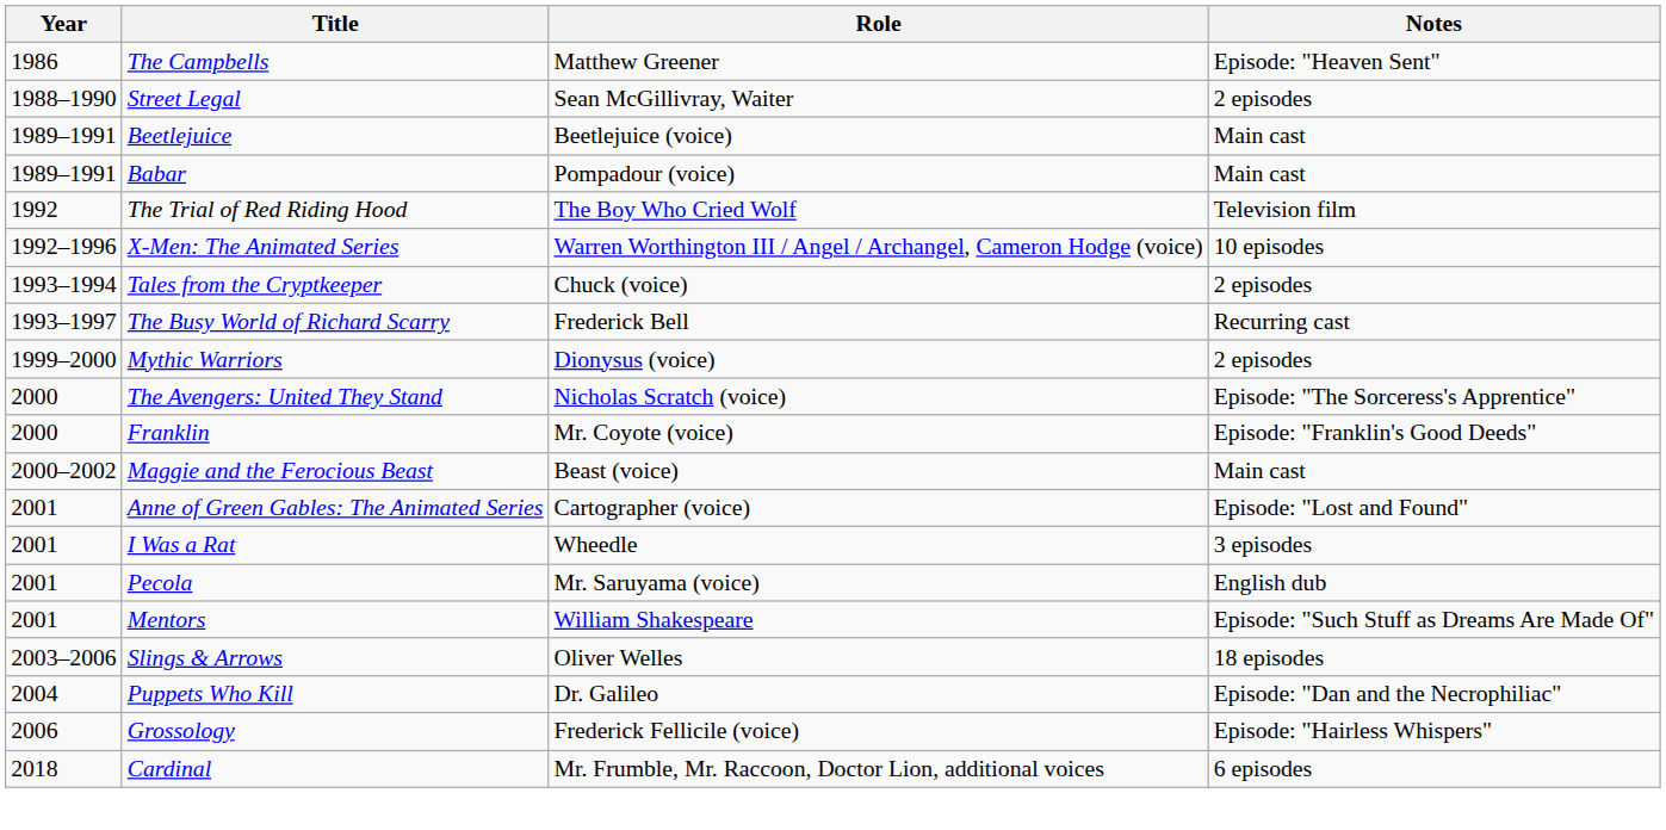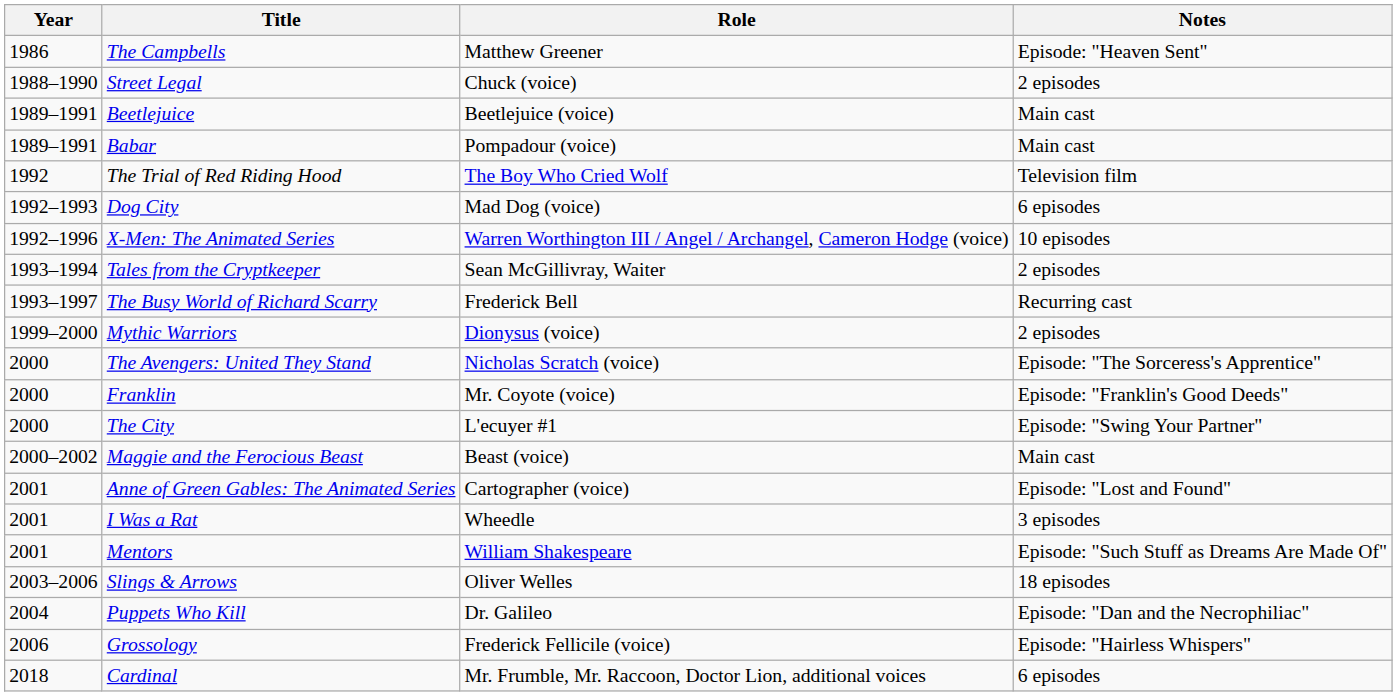Street Legal | Role: Sean McGillivray, Waiter -> Chuck (voice)
+ row: 1992–1993 | Dog City | Mad Dog (voice) | 6 episodes
Tales from the Cryptkeeper | Role: Chuck (voice) -> Sean McGillivray, Waiter
+ row: 2000 | The City | L'ecuyer #1 | Episode: "Swing Your Partner"
- row: 2001 | Pecola | Mr. Saruyama (voice) | English dub
